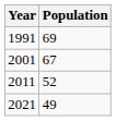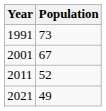1991 | Population: 69 -> 73
